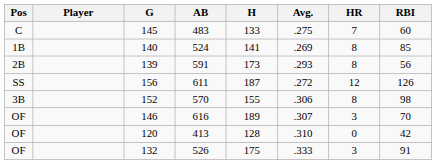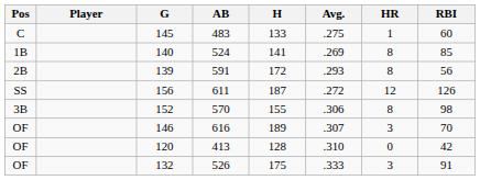483 | HR: 7 -> 1
591 | H: 173 -> 172
